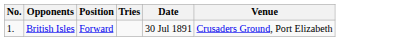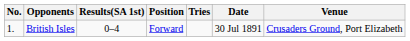+ column: Results(SA 1st) | 0–4
